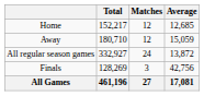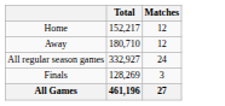- column: Average | 12,685 | 15,059 | 13,872 | 42,756 | 17,081
